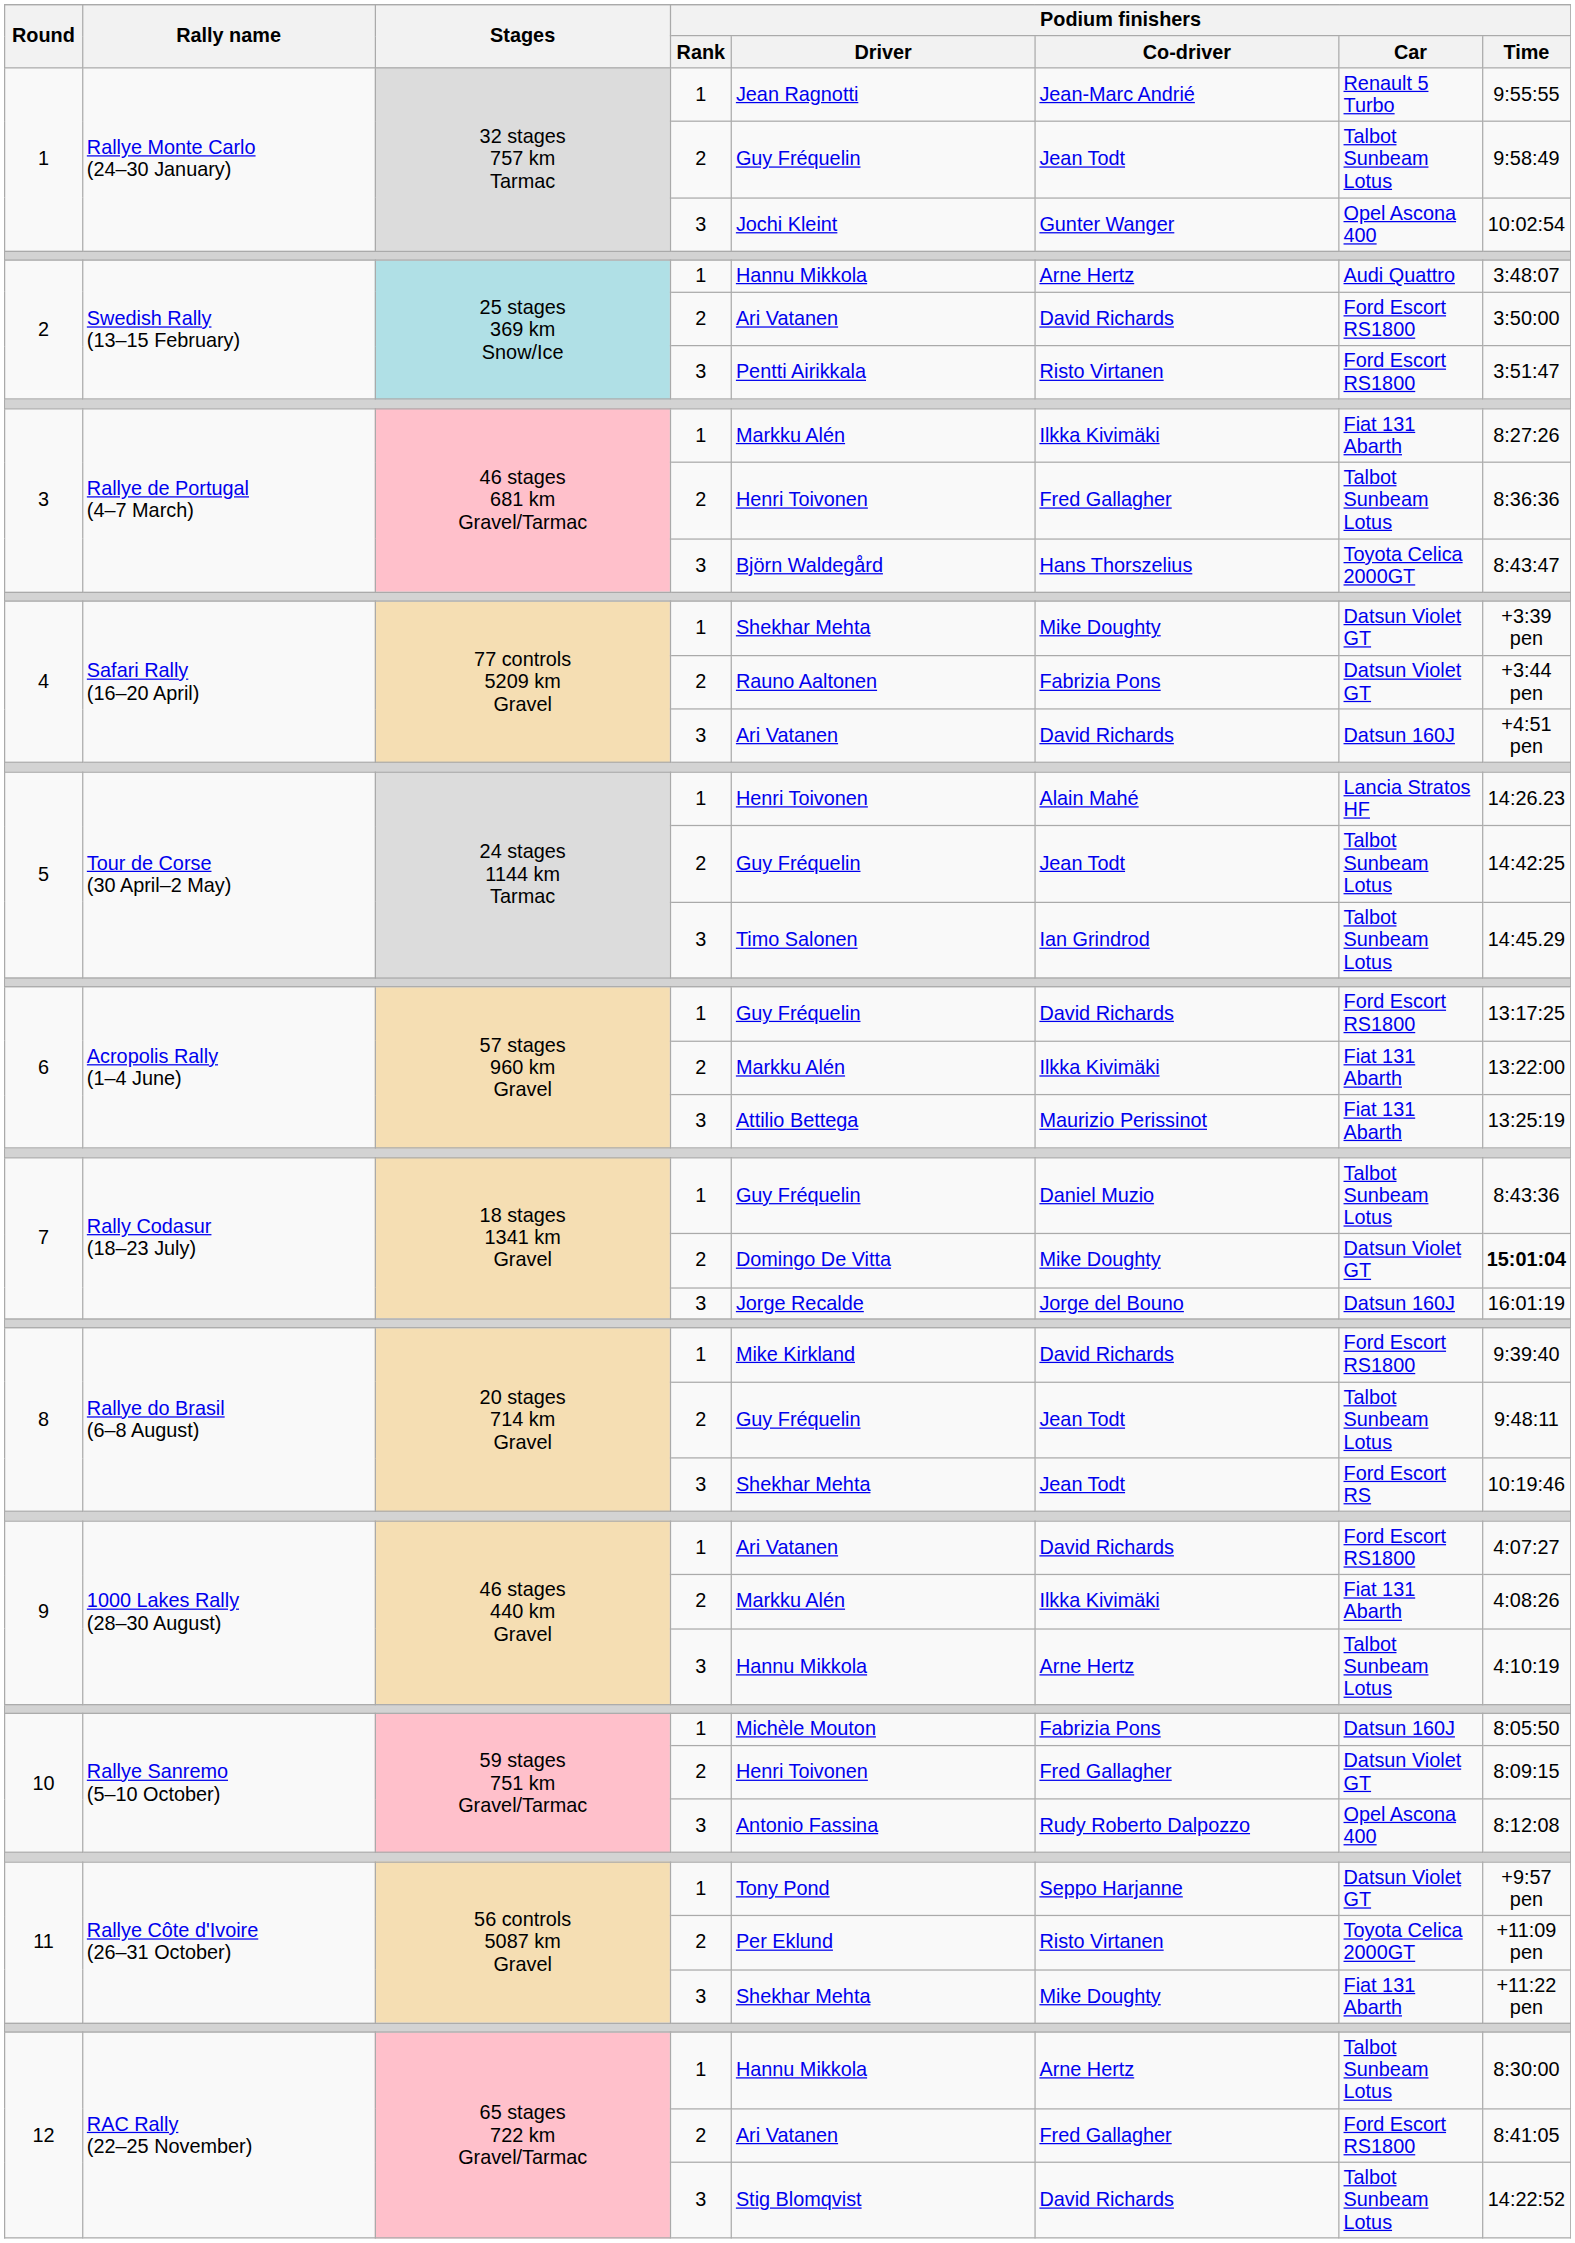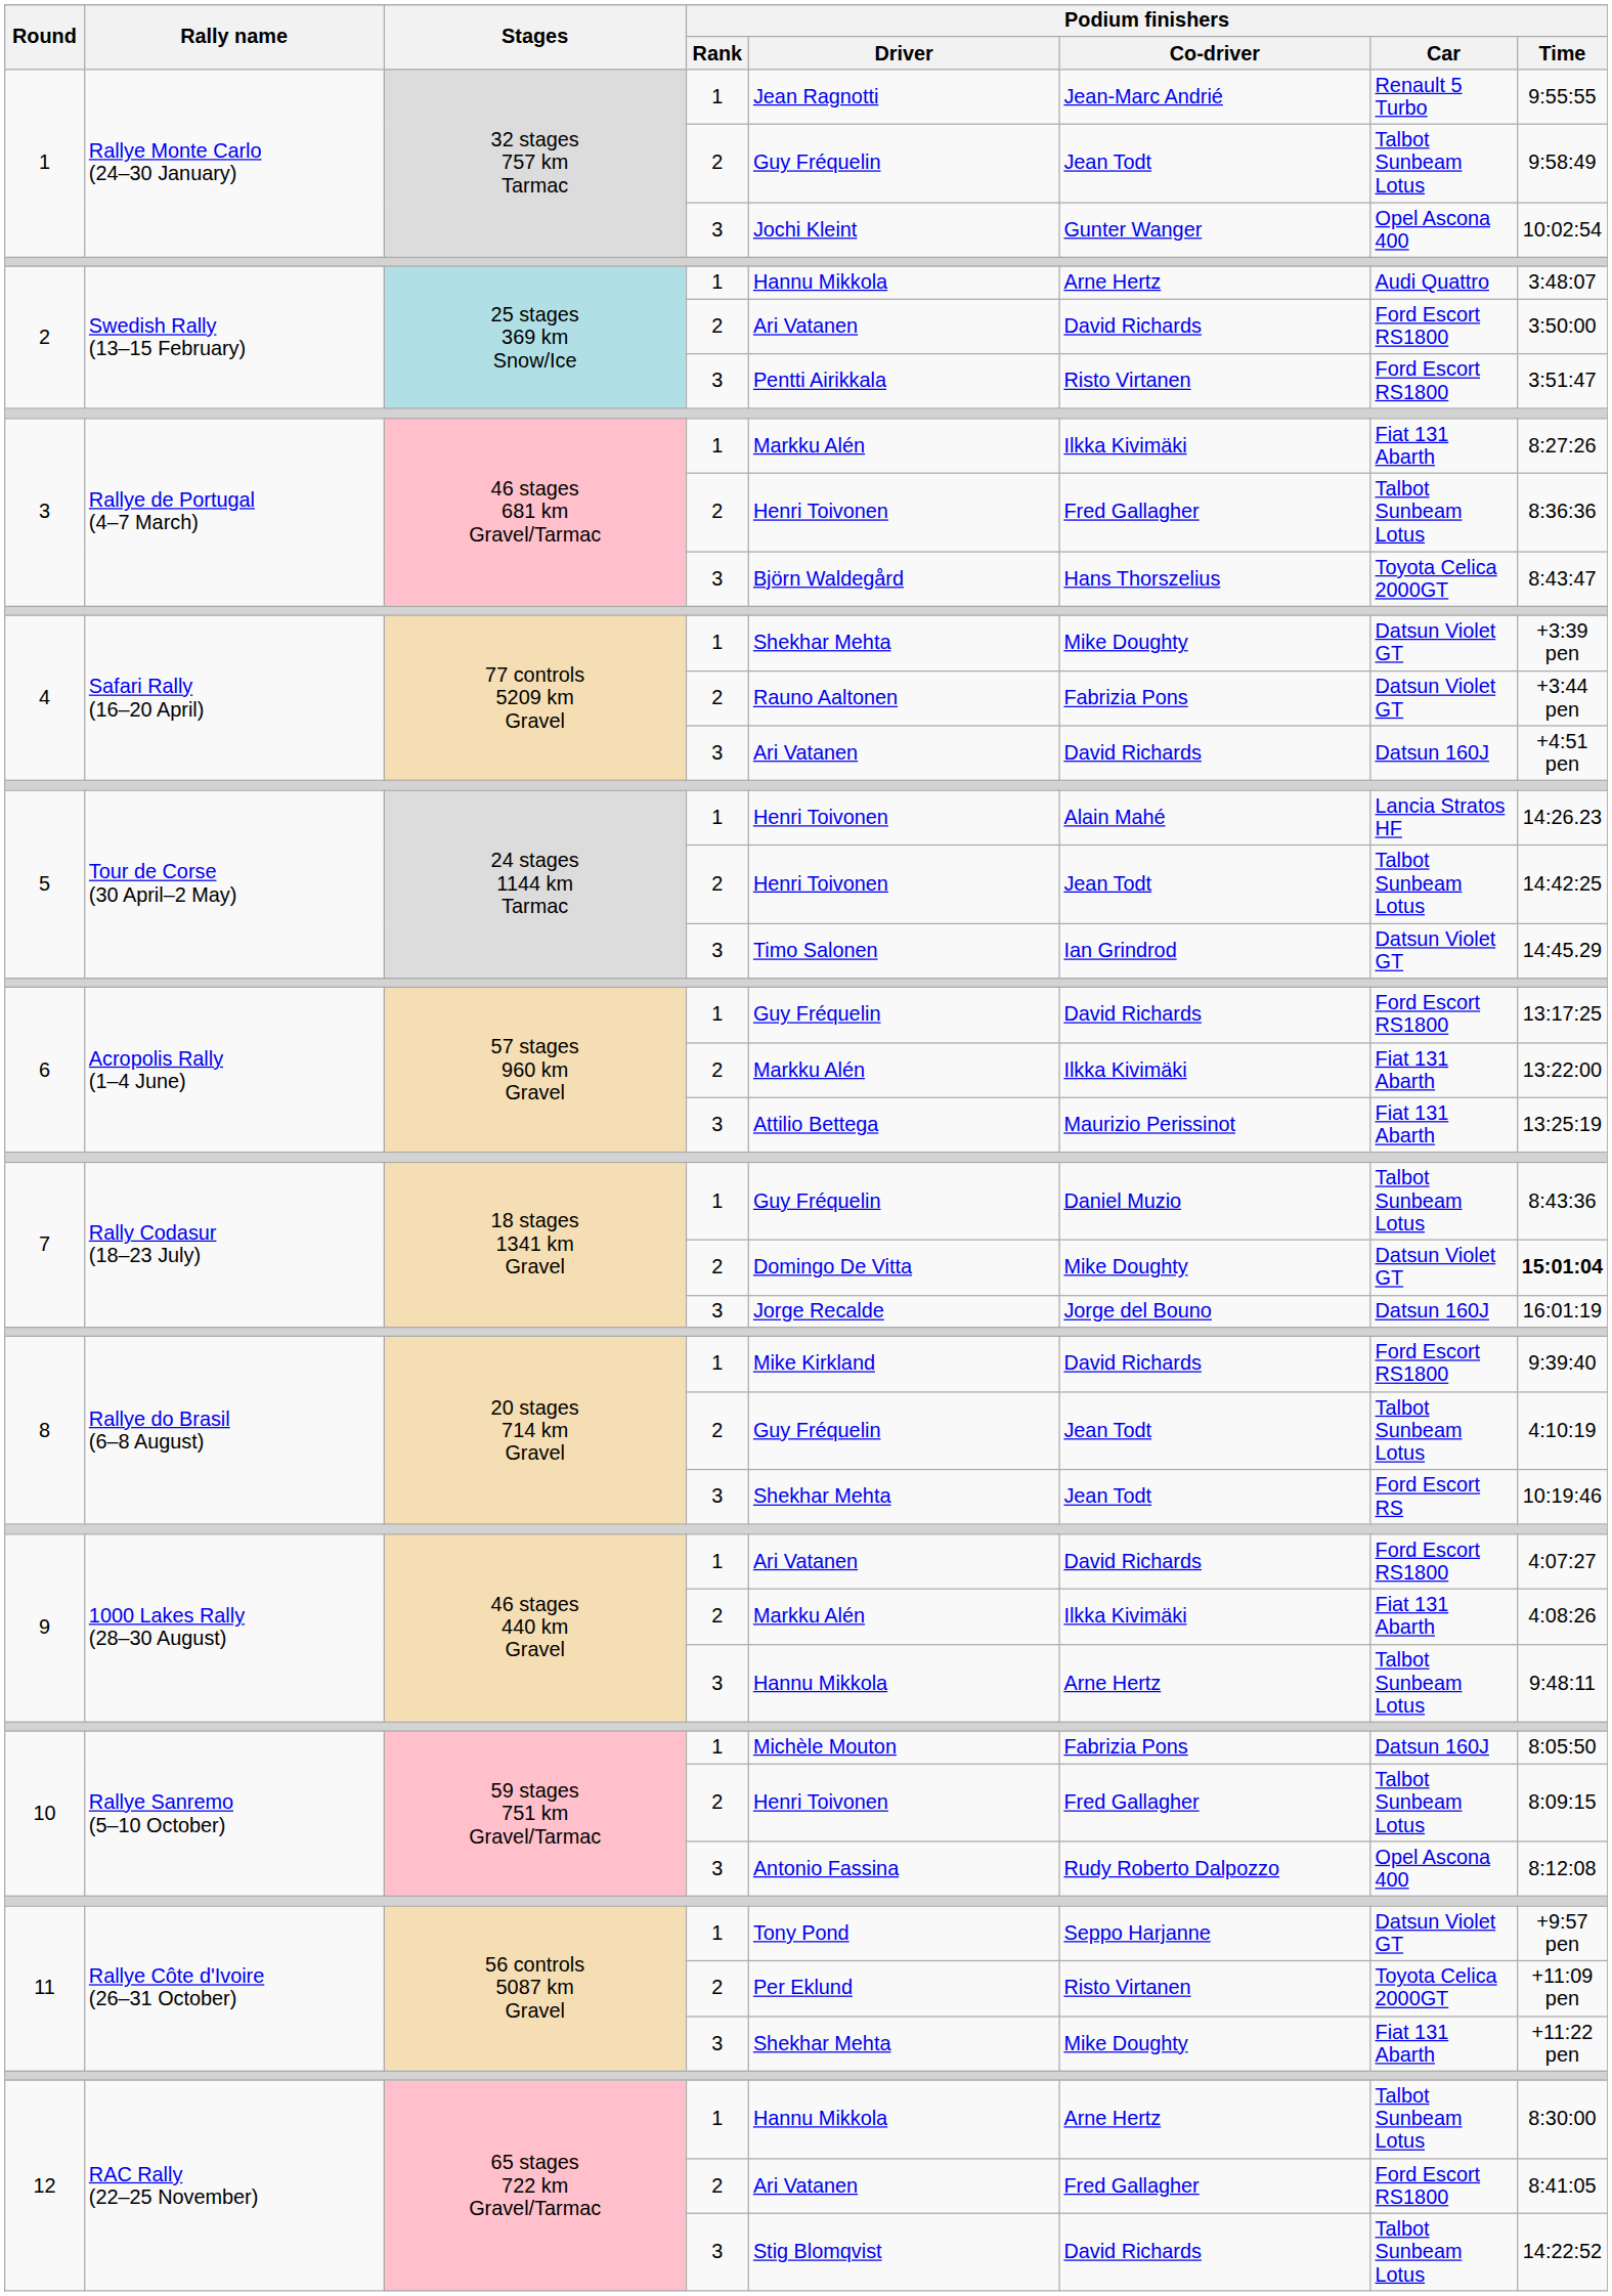5 / 2 | Podium finishers / Driver: Guy Fréquelin -> Henri Toivonen
5 / 3 | Podium finishers / Car: Talbot Sunbeam Lotus -> Datsun Violet GT
8 / 2 | Podium finishers / Time: 9:48:11 -> 4:10:19
9 / 3 | Podium finishers / Time: 4:10:19 -> 9:48:11
10 / 2 | Podium finishers / Car: Datsun Violet GT -> Talbot Sunbeam Lotus
